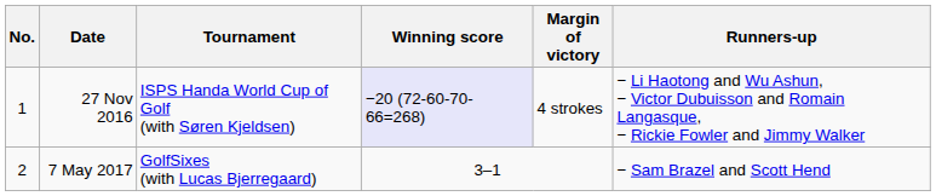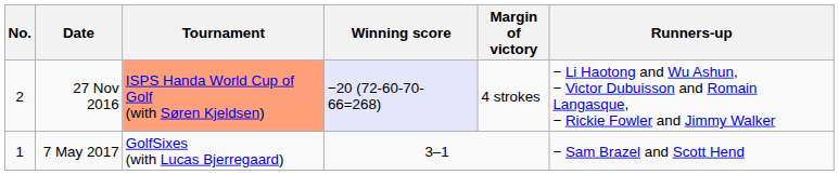27 Nov 2016 | No.: 1 -> 2
27 Nov 2016 | Tournament: no background -> lightsalmon background
7 May 2017 | No.: 2 -> 1
